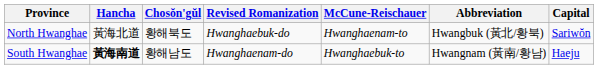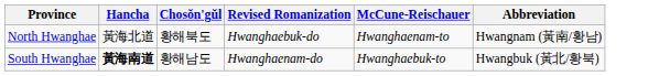- column: Capital | Sariwŏn | Haeju
North Hwanghae | Abbreviation: Hwangbuk (黃北/황북) -> Hwangnam (黃南/황남)
South Hwanghae | Abbreviation: Hwangnam (黃南/황남) -> Hwangbuk (黃北/황북)
